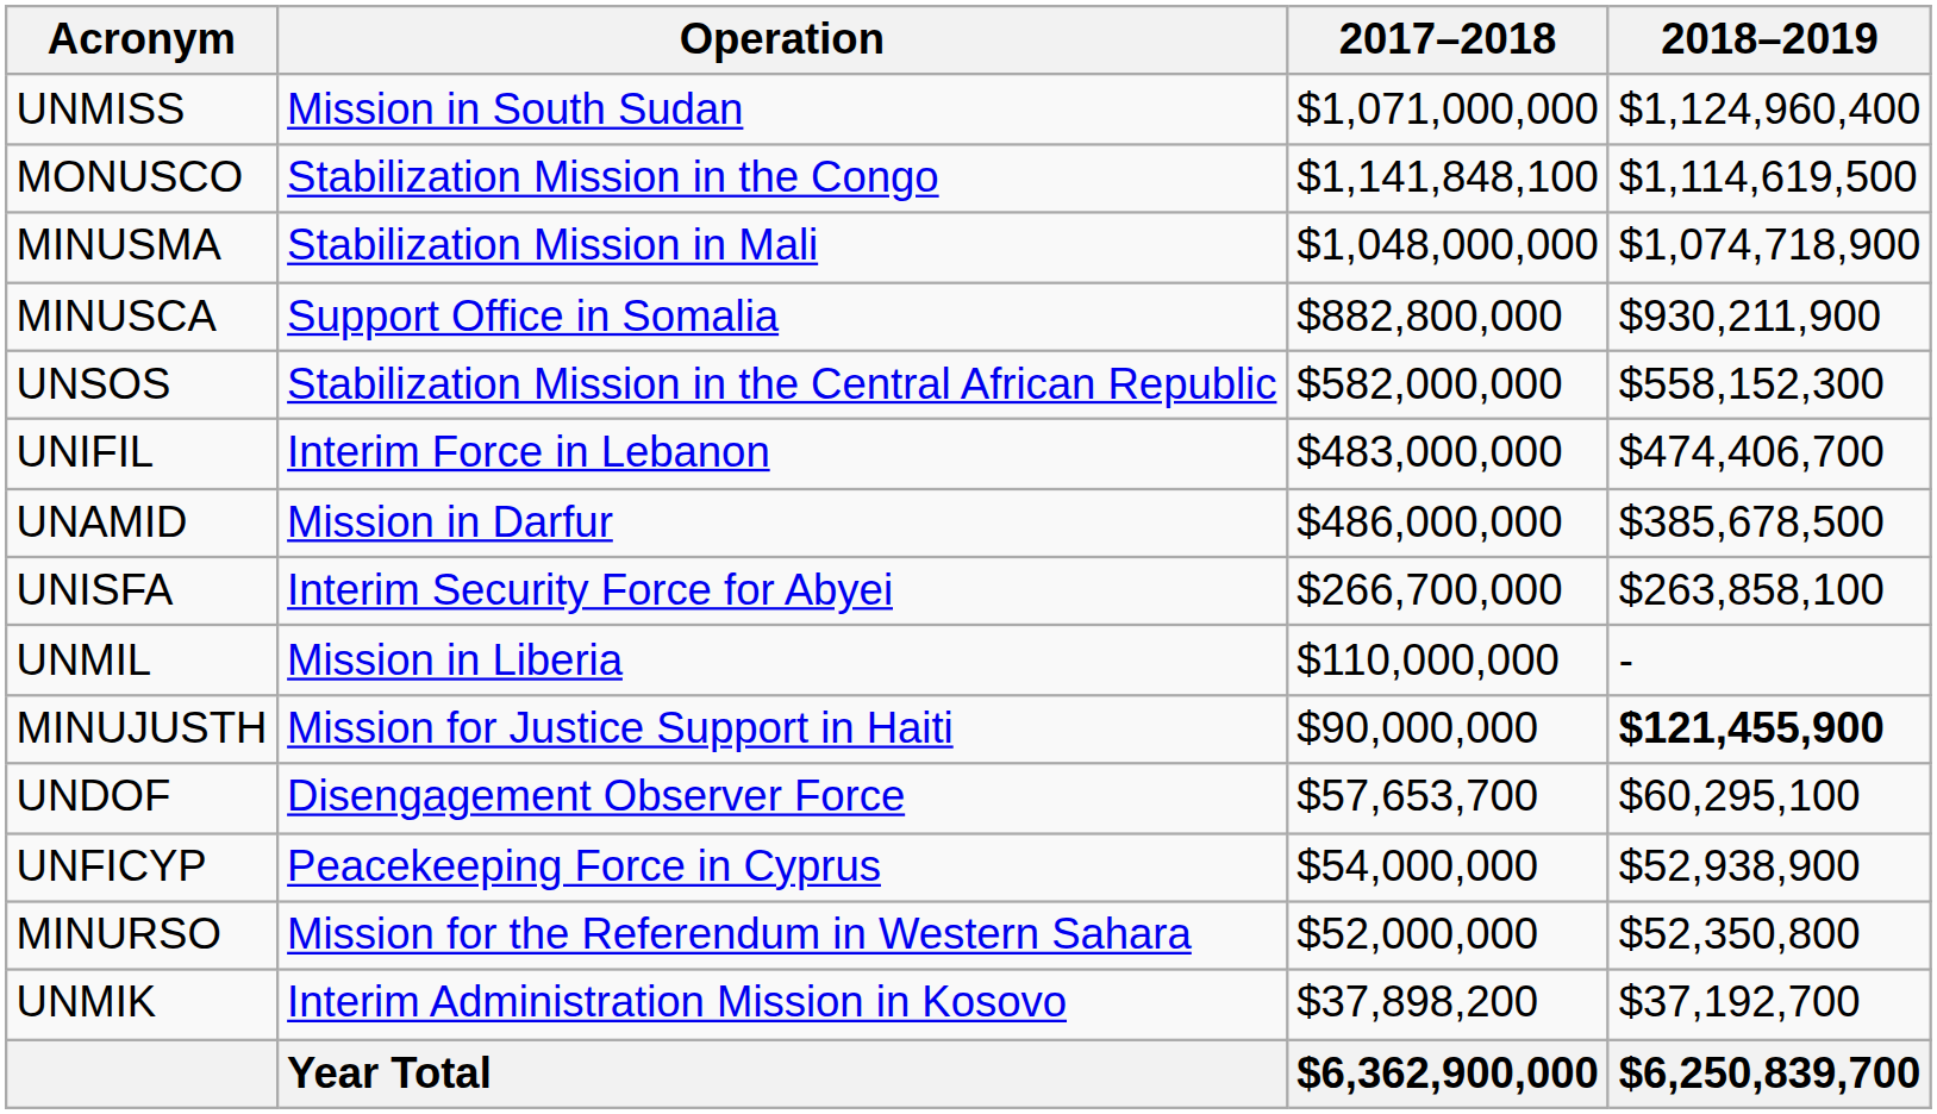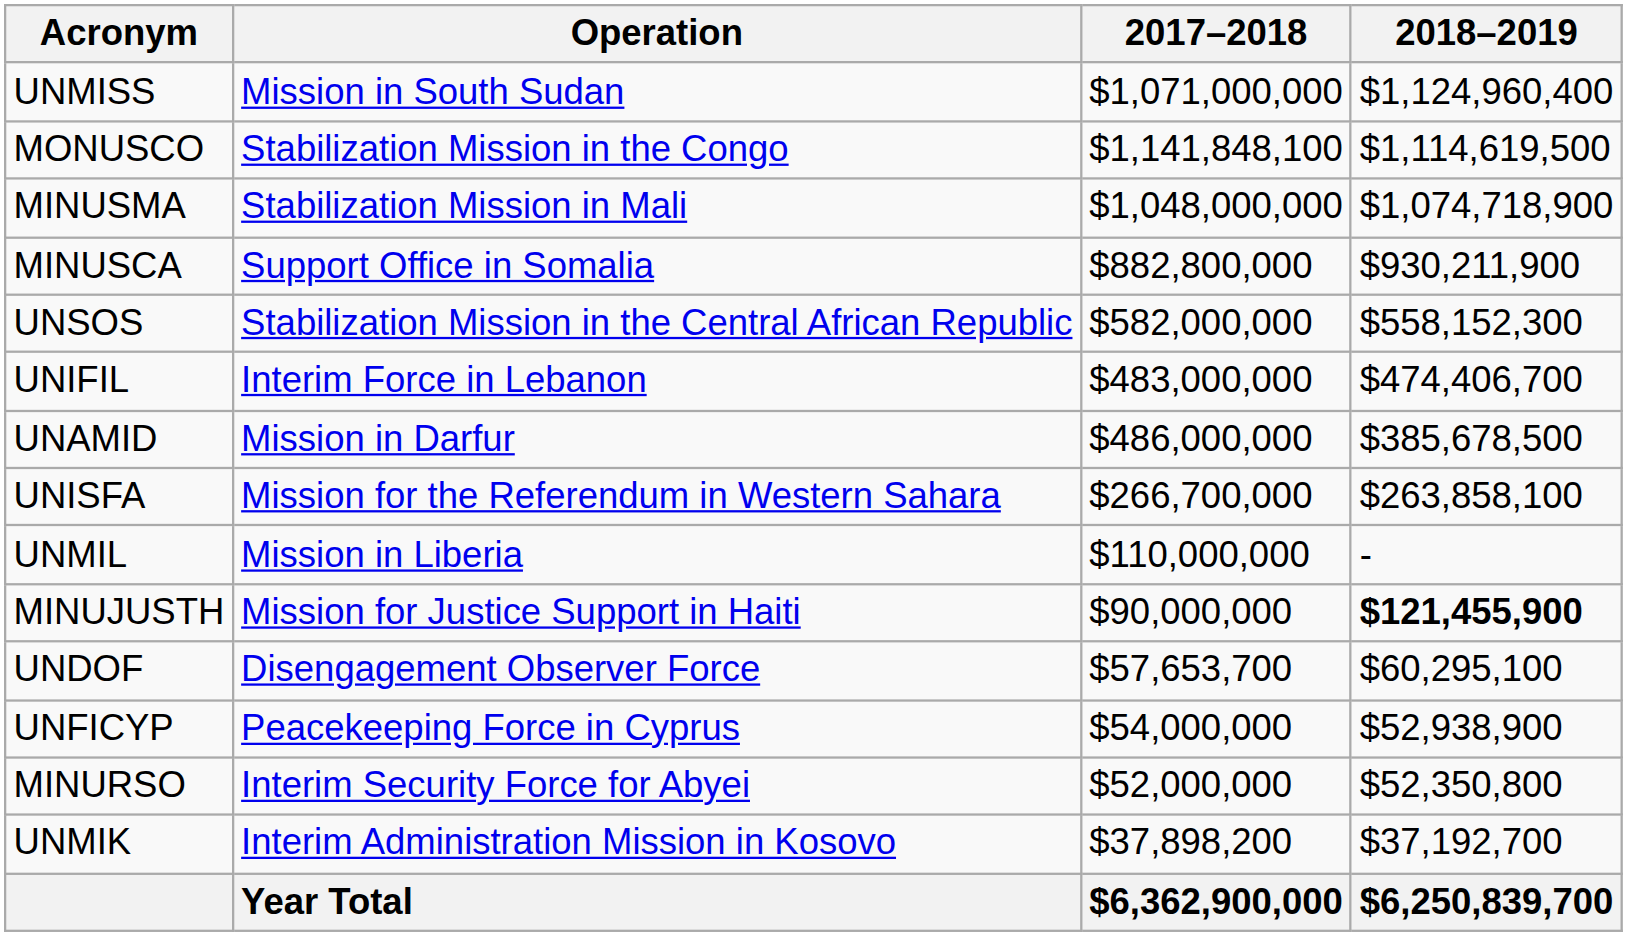UNISFA | Operation: Interim Security Force for Abyei -> Mission for the Referendum in Western Sahara
MINURSO | Operation: Mission for the Referendum in Western Sahara -> Interim Security Force for Abyei
